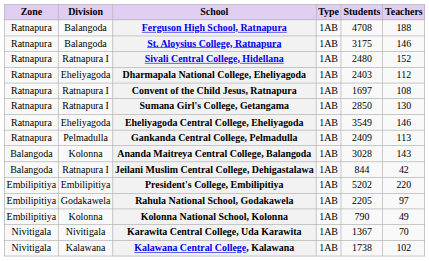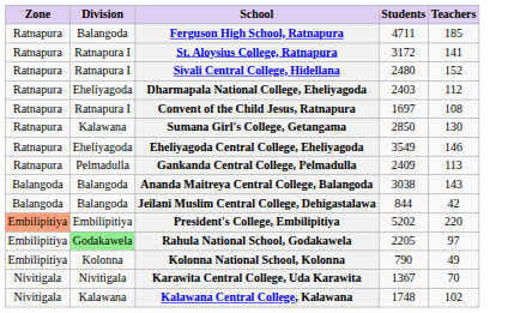- column: Type | 1AB | 1AB | 1AB | 1AB | 1AB | 1AB | 1AB | 1AB | 1AB | 1AB | 1AB | 1AB | 1AB | 1AB | 1AB
Ferguson High School, Ratnapura | Students: 4708 -> 4711
Ferguson High School, Ratnapura | Teachers: 188 -> 185
St. Aloysius College, Ratnapura | Division: Balangoda -> Ratnapura I
St. Aloysius College, Ratnapura | Students: 3175 -> 3172
St. Aloysius College, Ratnapura | Teachers: 146 -> 141
Sumana Girl's College, Getangama | Division: Ratnapura I -> Kalawana
Ananda Maitreya Central College, Balangoda | Division: Kolonna -> Balangoda
Ananda Maitreya Central College, Balangoda | Students: 3028 -> 3038
Jeilani Muslim Central College, Dehigastalawa | Division: Ratnapura I -> Balangoda
President's College, Embilipitiya | Zone: no background -> lightsalmon background
Rahula National School, Godakawela | Division: no background -> lightgreen background
Kalawana Central College, Kalawana | Students: 1738 -> 1748
